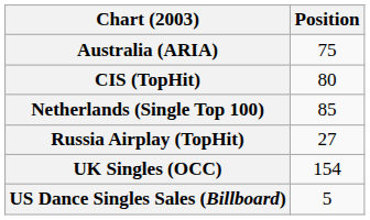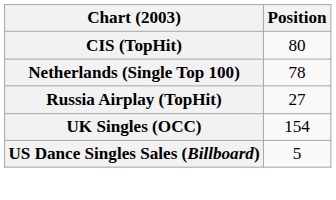- row: Australia (ARIA) | 75
Netherlands (Single Top 100) | Position: 85 -> 78
